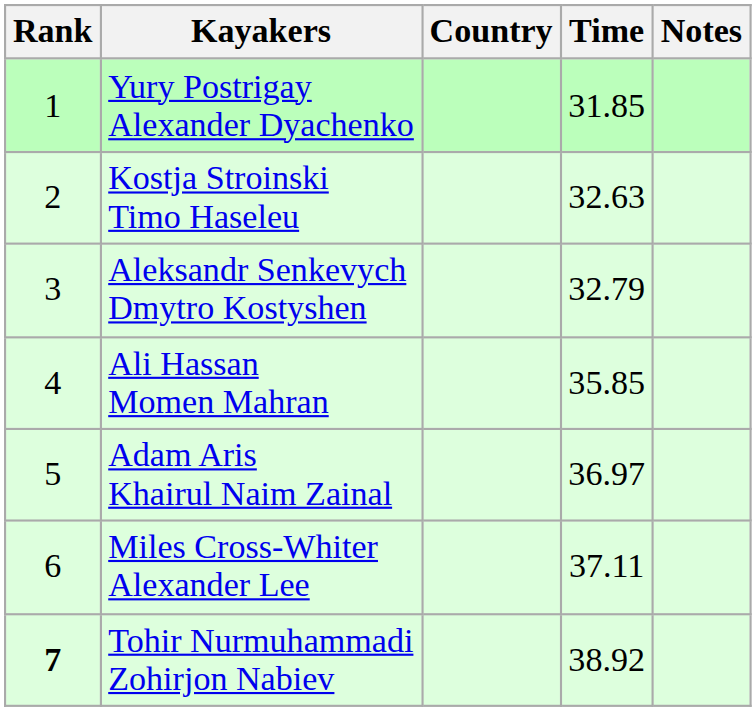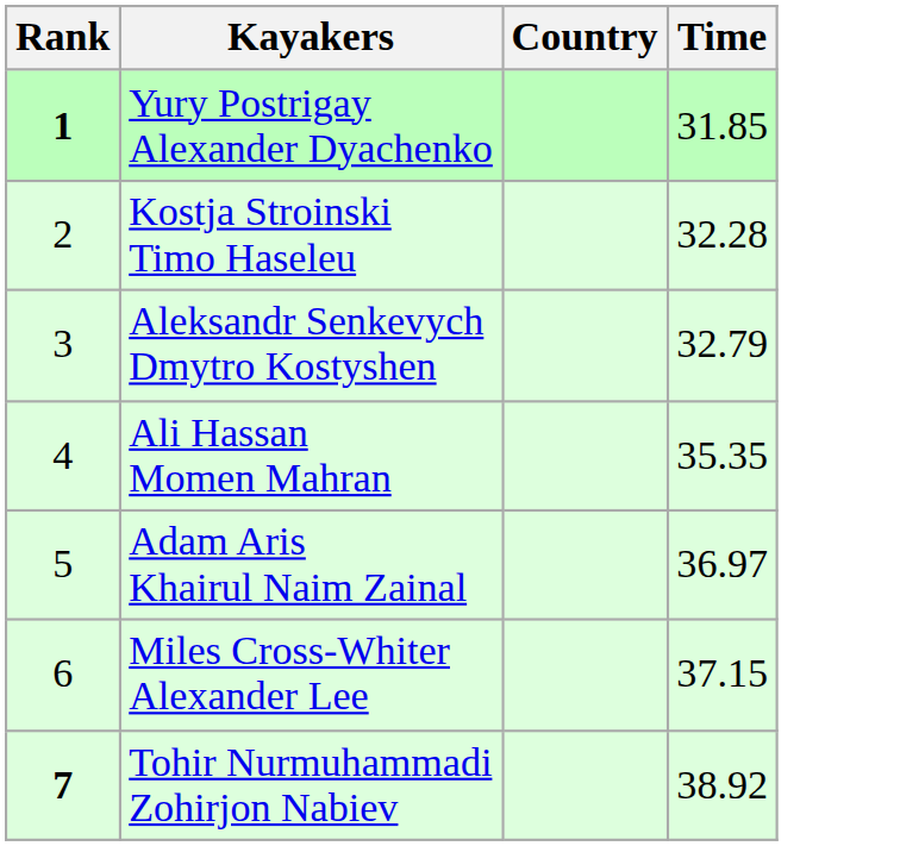- column: Notes
Yury Postrigay Alexander Dyachenko | Rank: normal -> bold
Kostja Stroinski Timo Haseleu | Time: 32.63 -> 32.28
Ali Hassan Momen Mahran | Time: 35.85 -> 35.35
Miles Cross-Whiter Alexander Lee | Time: 37.11 -> 37.15
